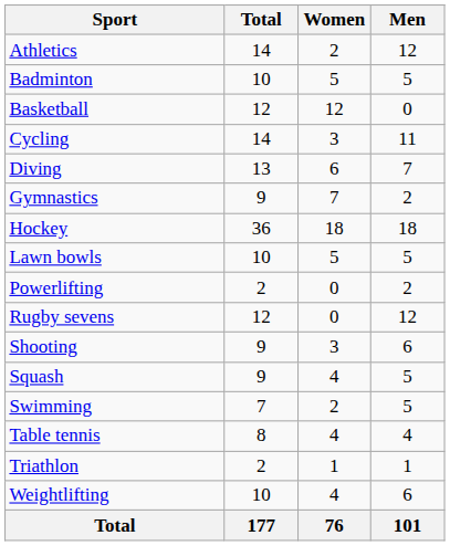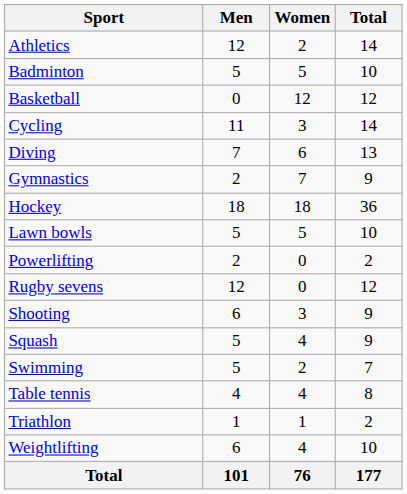columns swapped: Men <-> Total
